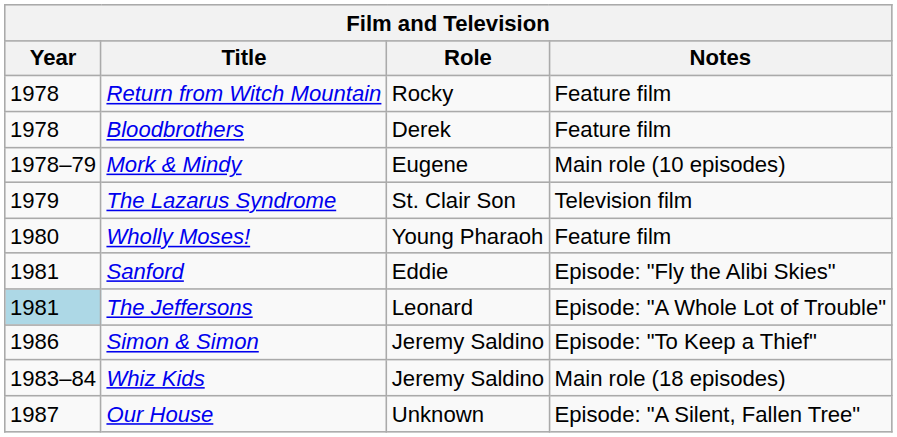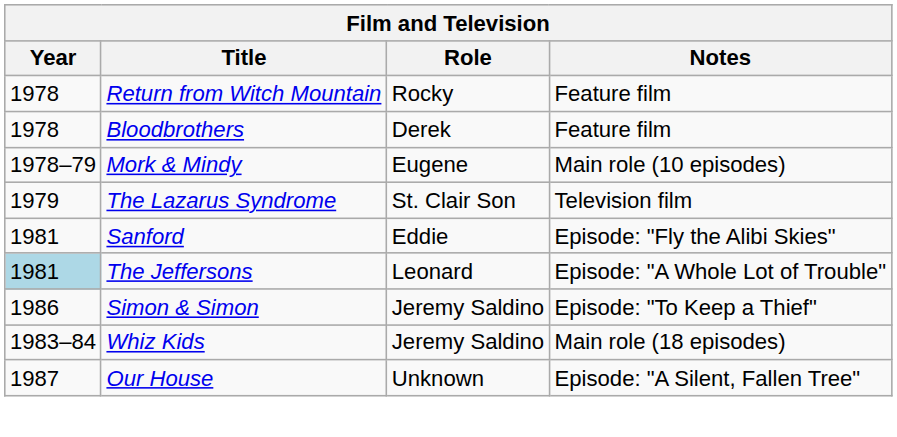- row: 1980 | Wholly Moses! | Young Pharaoh | Feature film
